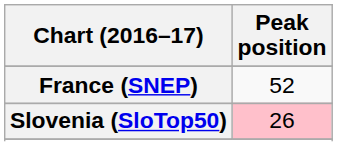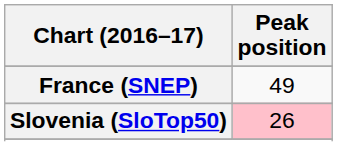France (SNEP) | Peak position: 52 -> 49
